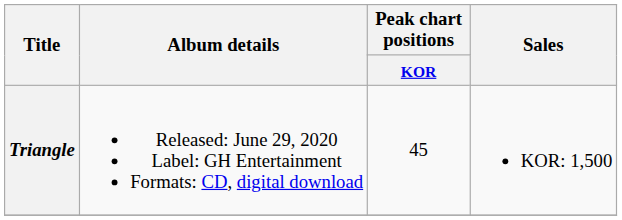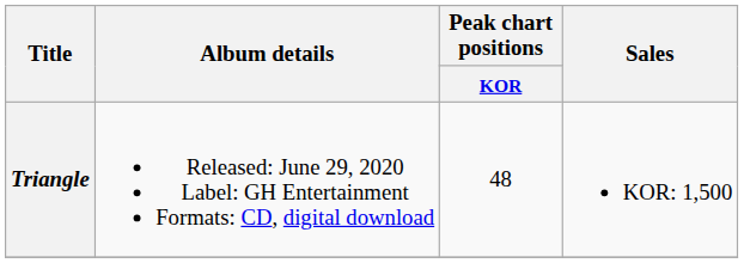Triangle | Peak chart positions / KOR: 45 -> 48
